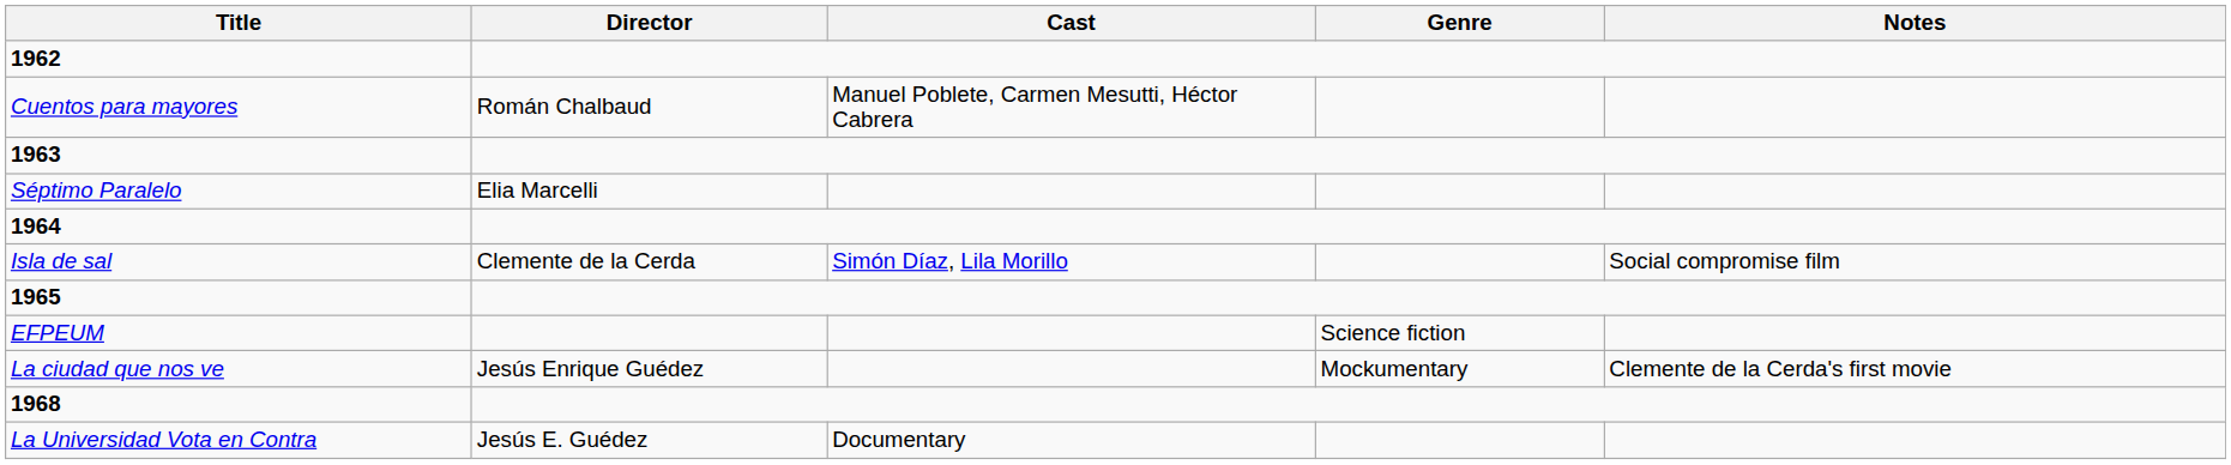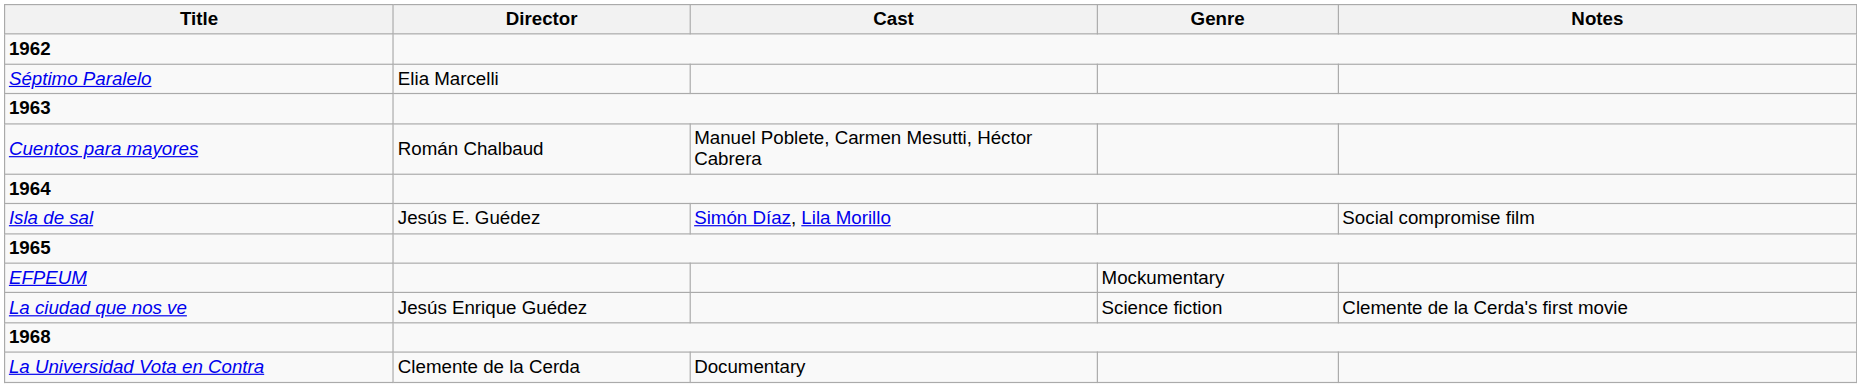rows swapped: Séptimo Paralelo <-> Cuentos para mayores
Isla de sal | Director: Clemente de la Cerda -> Jesús E. Guédez
EFPEUM | Genre: Science fiction -> Mockumentary
La ciudad que nos ve | Genre: Mockumentary -> Science fiction
La Universidad Vota en Contra | Director: Jesús E. Guédez -> Clemente de la Cerda
